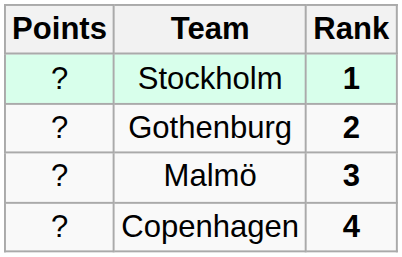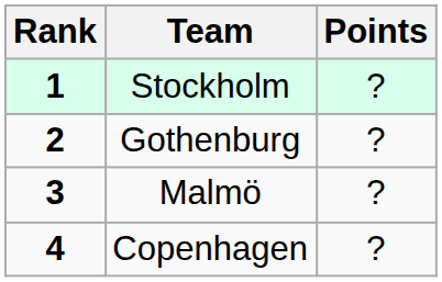columns swapped: Rank <-> Points
